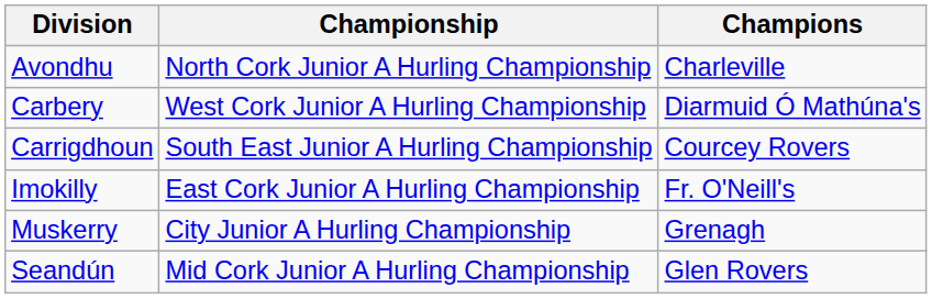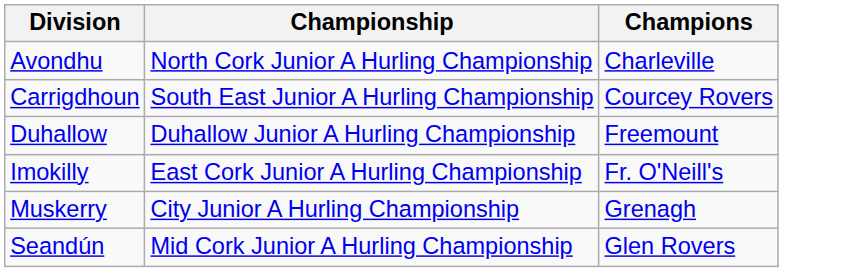- row: Carbery | West Cork Junior A Hurling Championship | Diarmuid Ó Mathúna's
+ row: Duhallow | Duhallow Junior A Hurling Championship | Freemount
